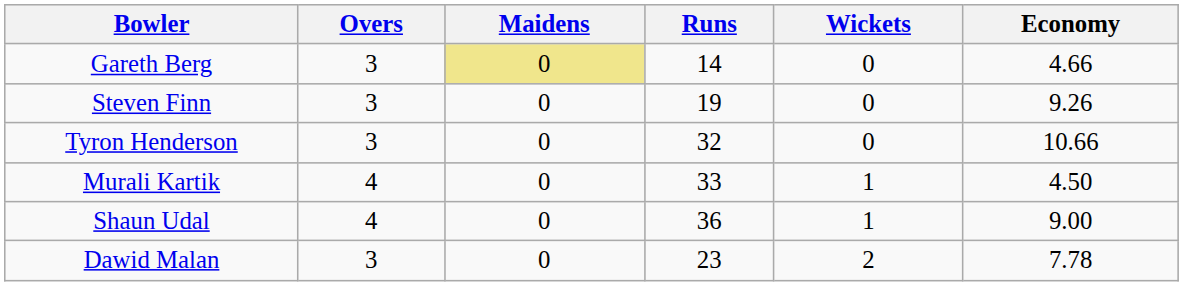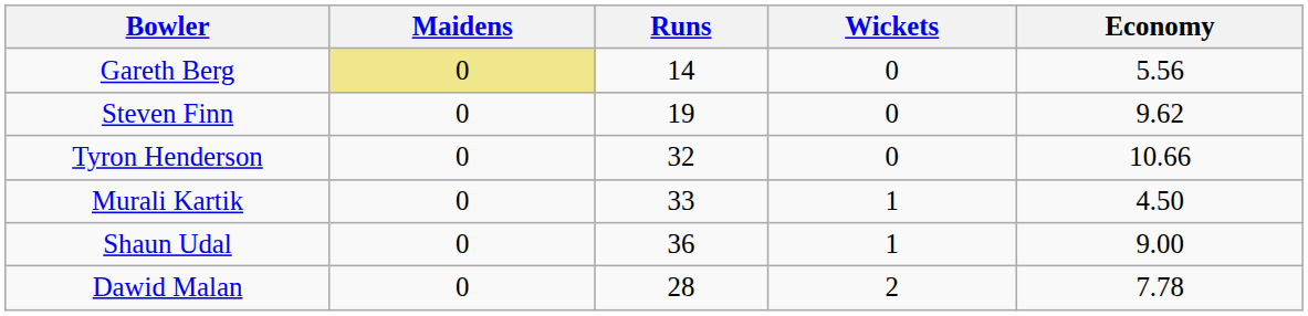- column: Overs | 3 | 3 | 3 | 4 | 4 | 3
Gareth Berg | Economy: 4.66 -> 5.56
Steven Finn | Economy: 9.26 -> 9.62
Dawid Malan | Runs: 23 -> 28
